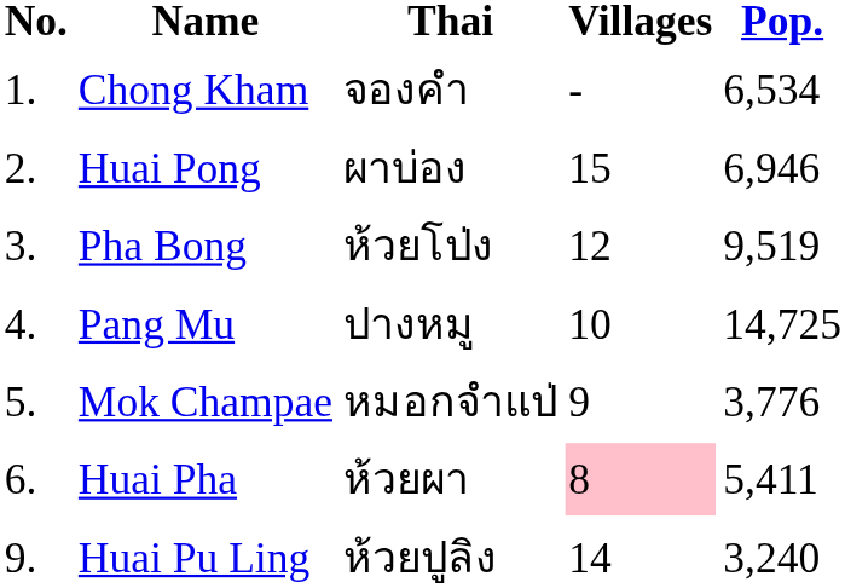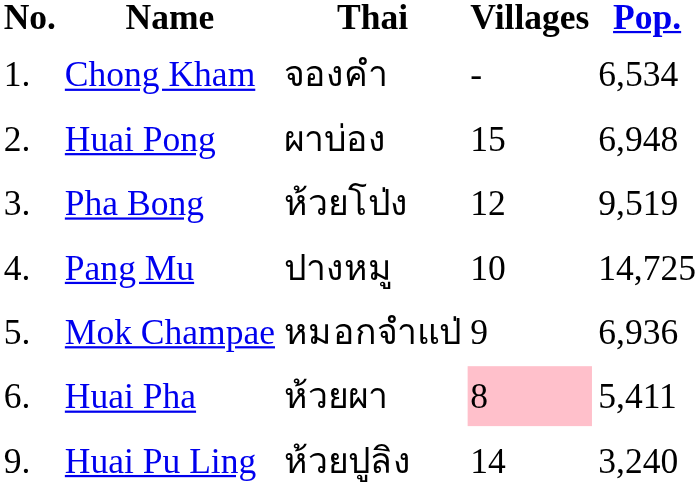Huai Pong | Pop.: 6,946 -> 6,948
Mok Champae | Pop.: 3,776 -> 6,936
